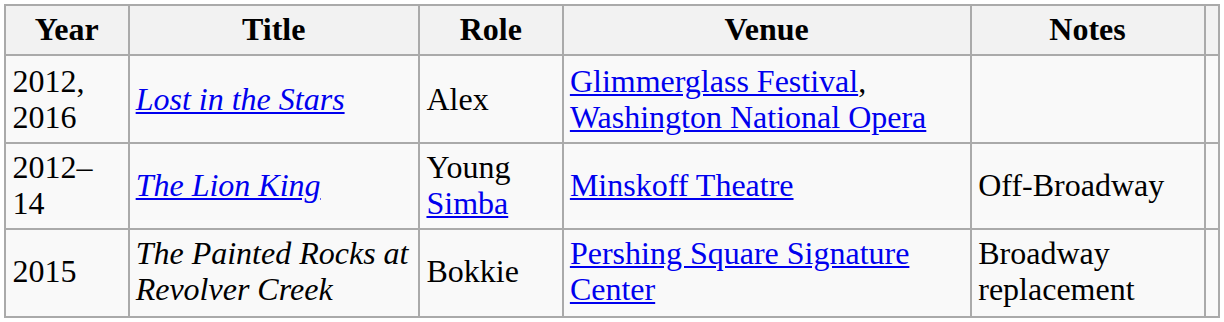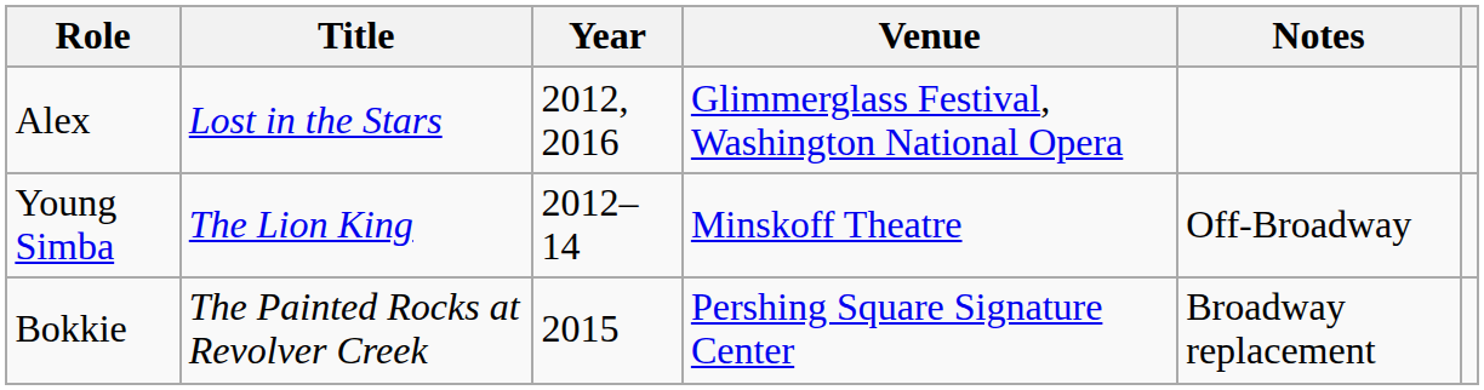columns swapped: Year <-> Role
